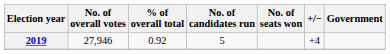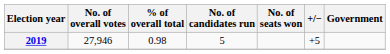2019 | % of overall total: 0.92 -> 0.98
2019 | +/−: +4 -> +5
